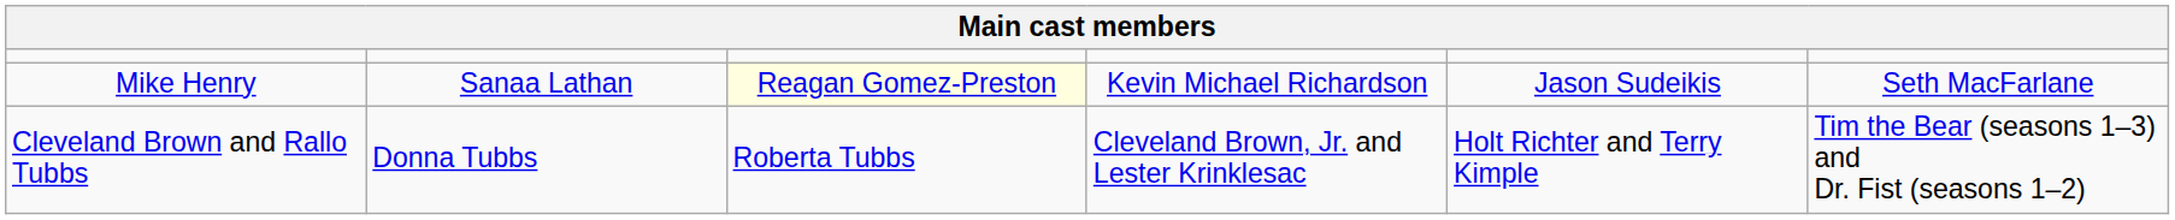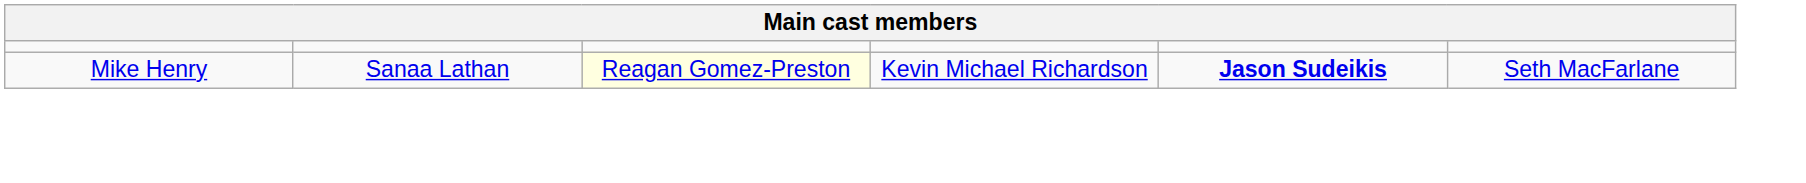Mike Henry | column 5: normal -> bold
- row: Cleveland Brown and Rallo Tubbs | Donna Tubbs | Roberta Tubbs | Cleveland Brown, Jr. and Lester Krinklesac | Holt Richter and Terry Kimple | Tim the Bear (seasons 1–3) and Dr. Fist (seasons 1–2)
